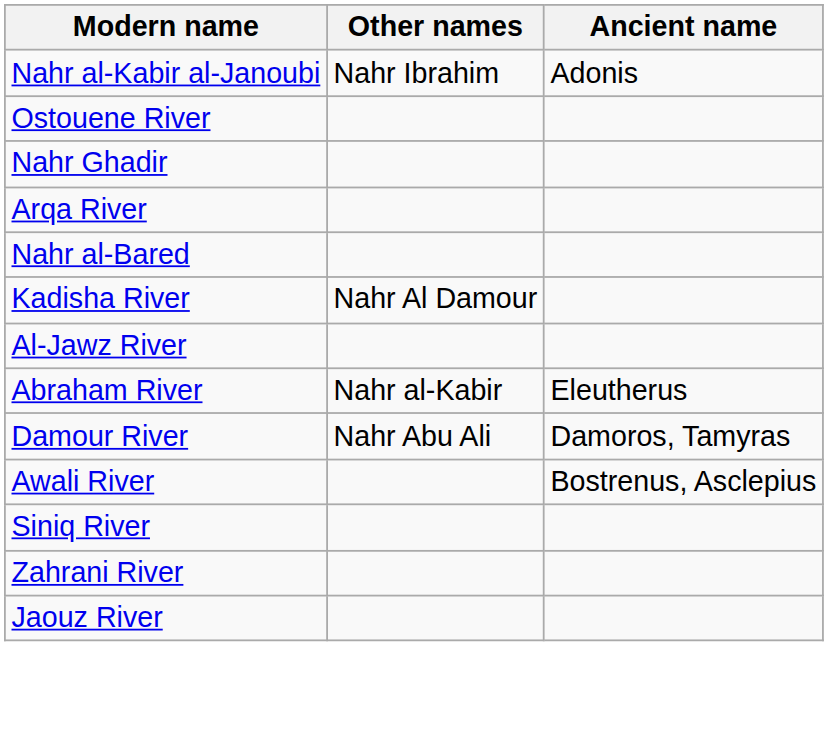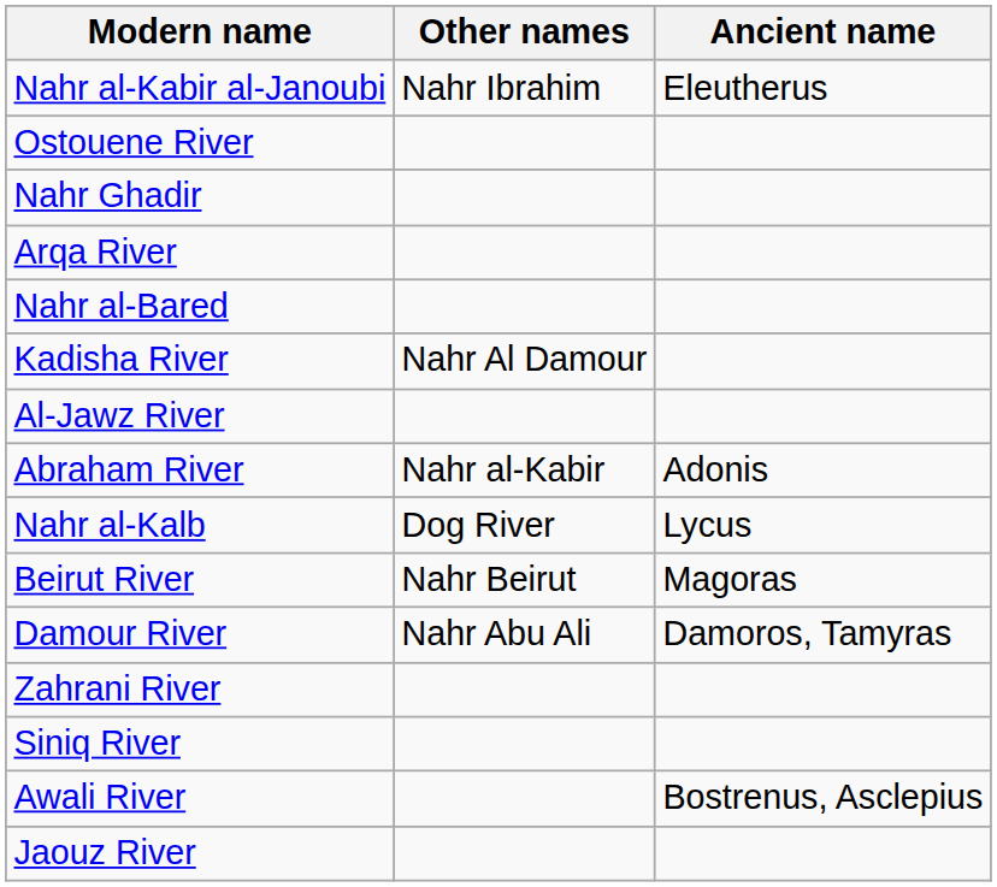Nahr al-Kabir al-Janoubi | Ancient name: Adonis -> Eleutherus
Abraham River | Ancient name: Eleutherus -> Adonis
+ row: Nahr al-Kalb | Dog River | Lycus
+ row: Beirut River | Nahr Beirut | Magoras
rows swapped: Awali River <-> Zahrani River
